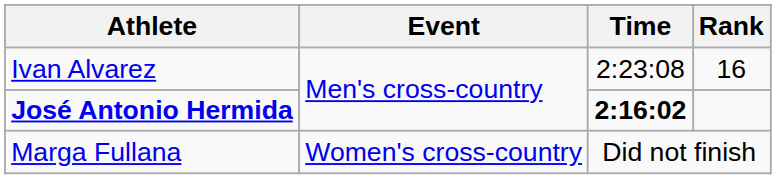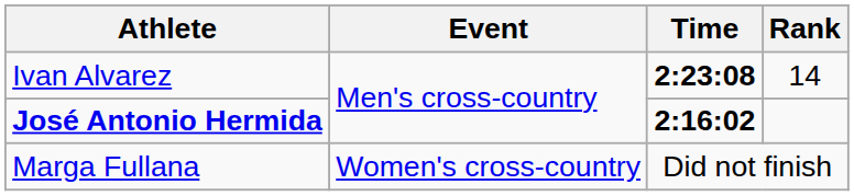Ivan Alvarez | Time: normal -> bold
Ivan Alvarez | Rank: 16 -> 14
